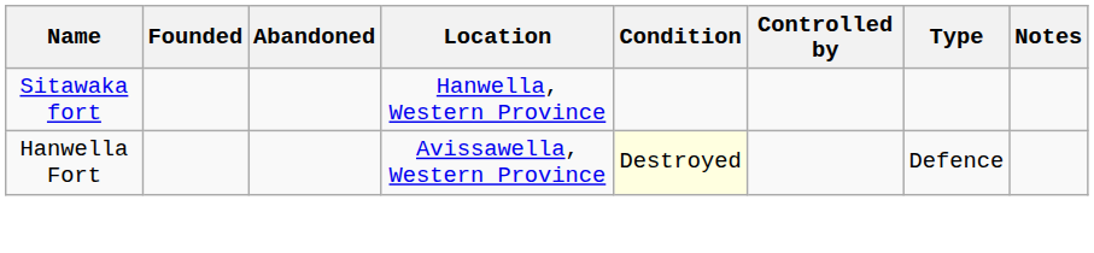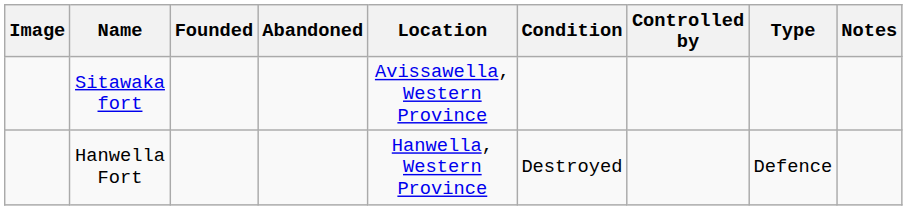+ column: Image
Sitawaka fort | Location: Hanwella, Western Province -> Avissawella, Western Province
Hanwella Fort | Location: Avissawella, Western Province -> Hanwella, Western Province
Hanwella Fort | Condition: lightyellow background -> no background
